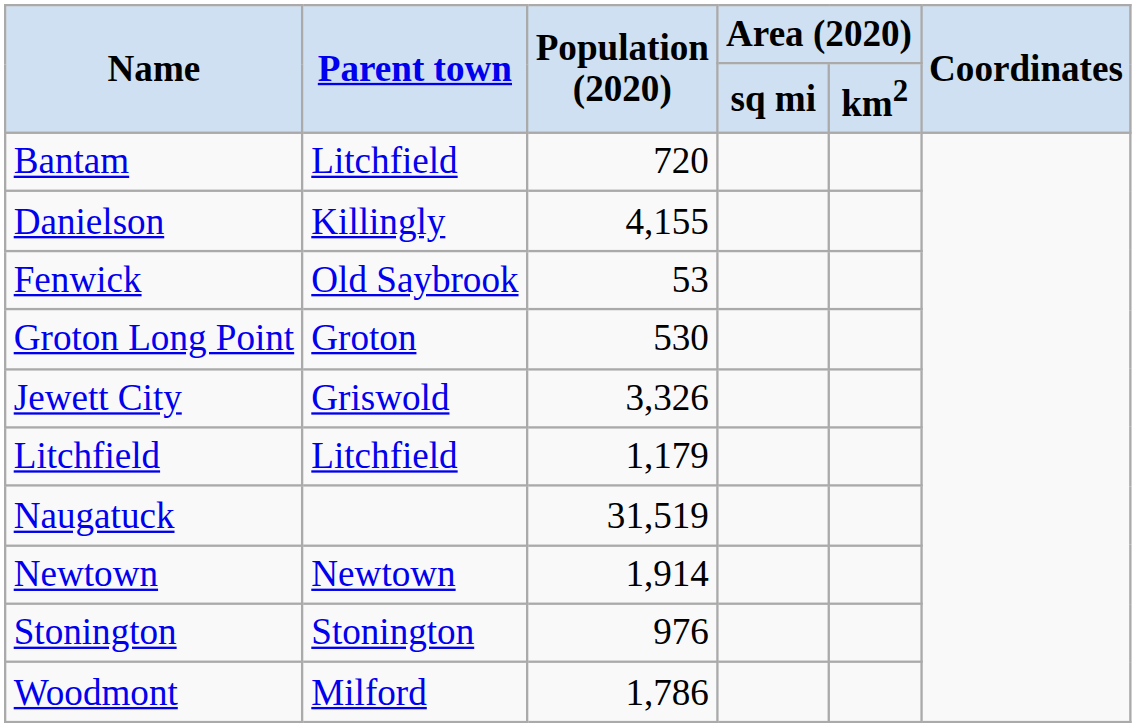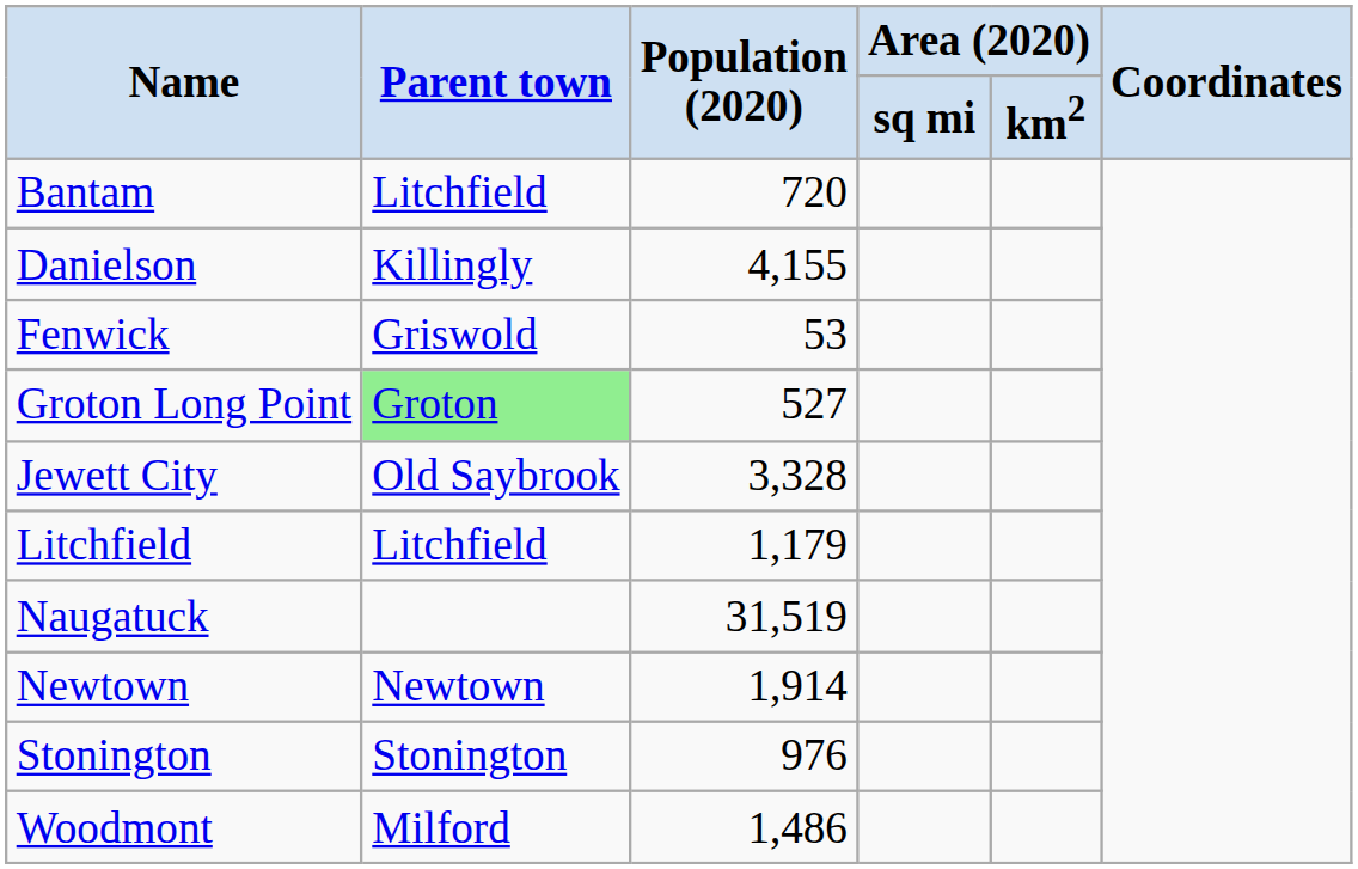Fenwick | Parent town: Old Saybrook -> Griswold
Groton Long Point | Parent town: no background -> lightgreen background
Groton Long Point | Population (2020): 530 -> 527
Jewett City | Parent town: Griswold -> Old Saybrook
Jewett City | Population (2020): 3,326 -> 3,328
Woodmont | Population (2020): 1,786 -> 1,486
